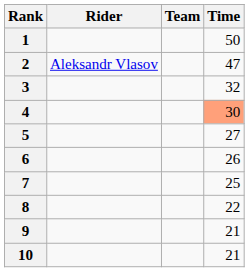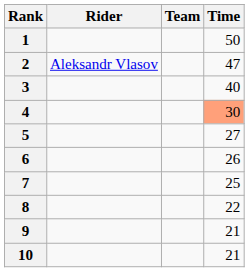3 | Time: 32 -> 40
